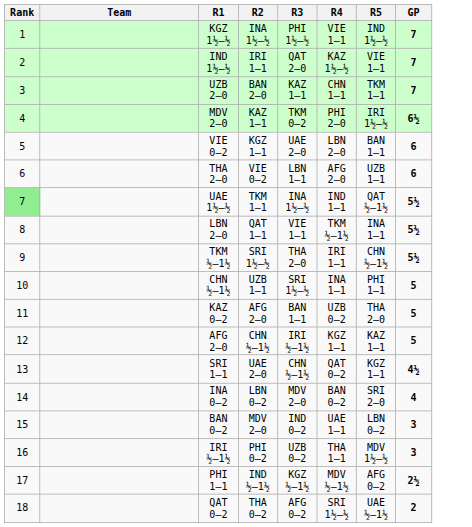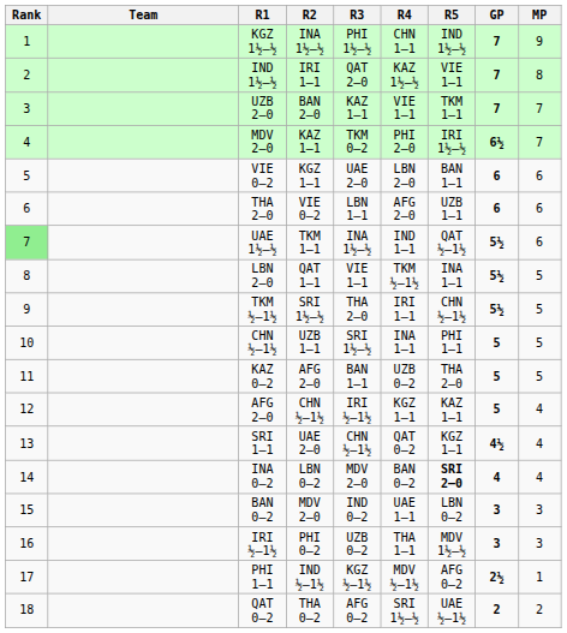+ column: MP | 9 | 8 | 7 | 7 | 6 | 6 | 6 | 5 | 5 | 5 | 5 | 4 | 4 | 4 | 3 | 3 | 1 | 2
KGZ 1½–½ | R4: VIE 1–1 -> CHN 1–1
UZB 2–0 | R4: CHN 1–1 -> VIE 1–1
INA 0–2 | R5: normal -> bold
